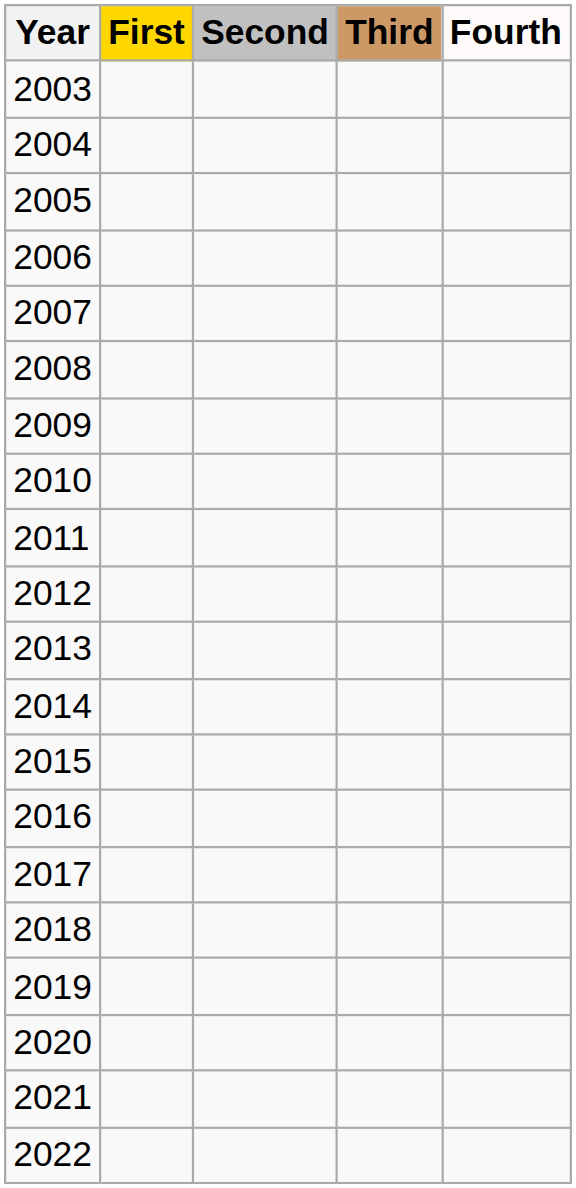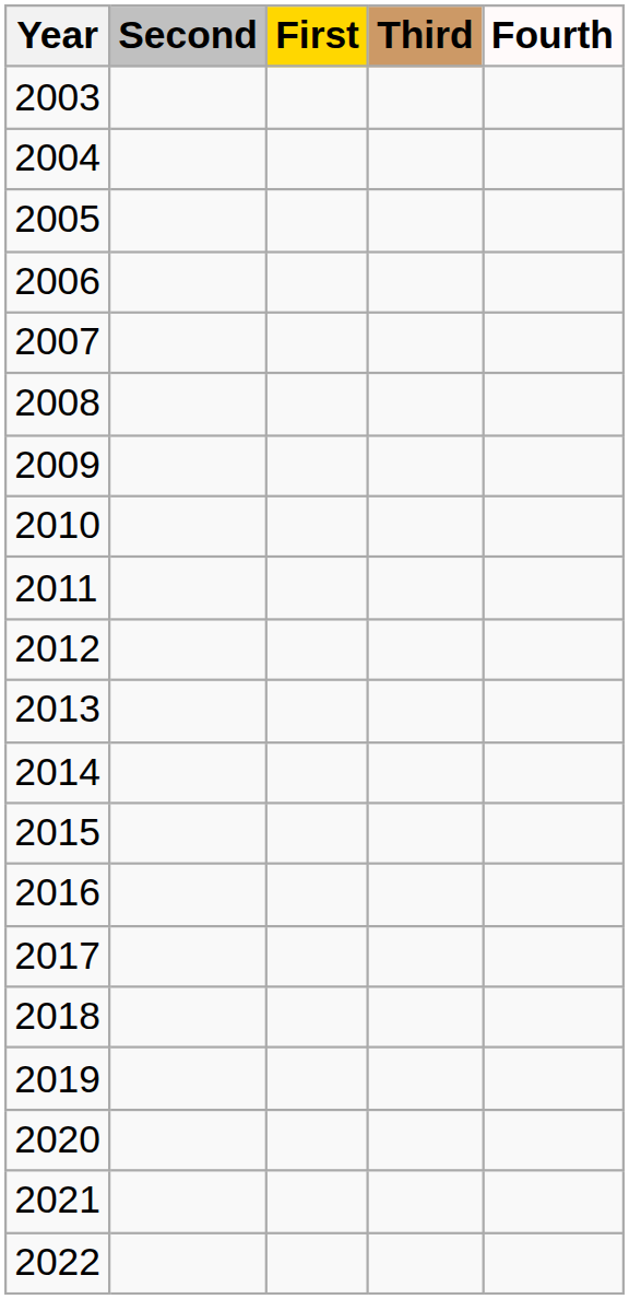columns swapped: First <-> Second
